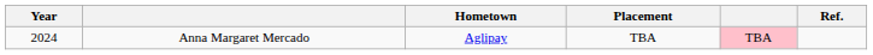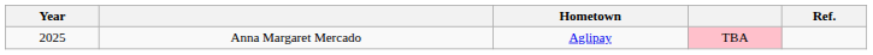- column: Placement | TBA
Anna Margaret Mercado | Year: 2024 -> 2025
